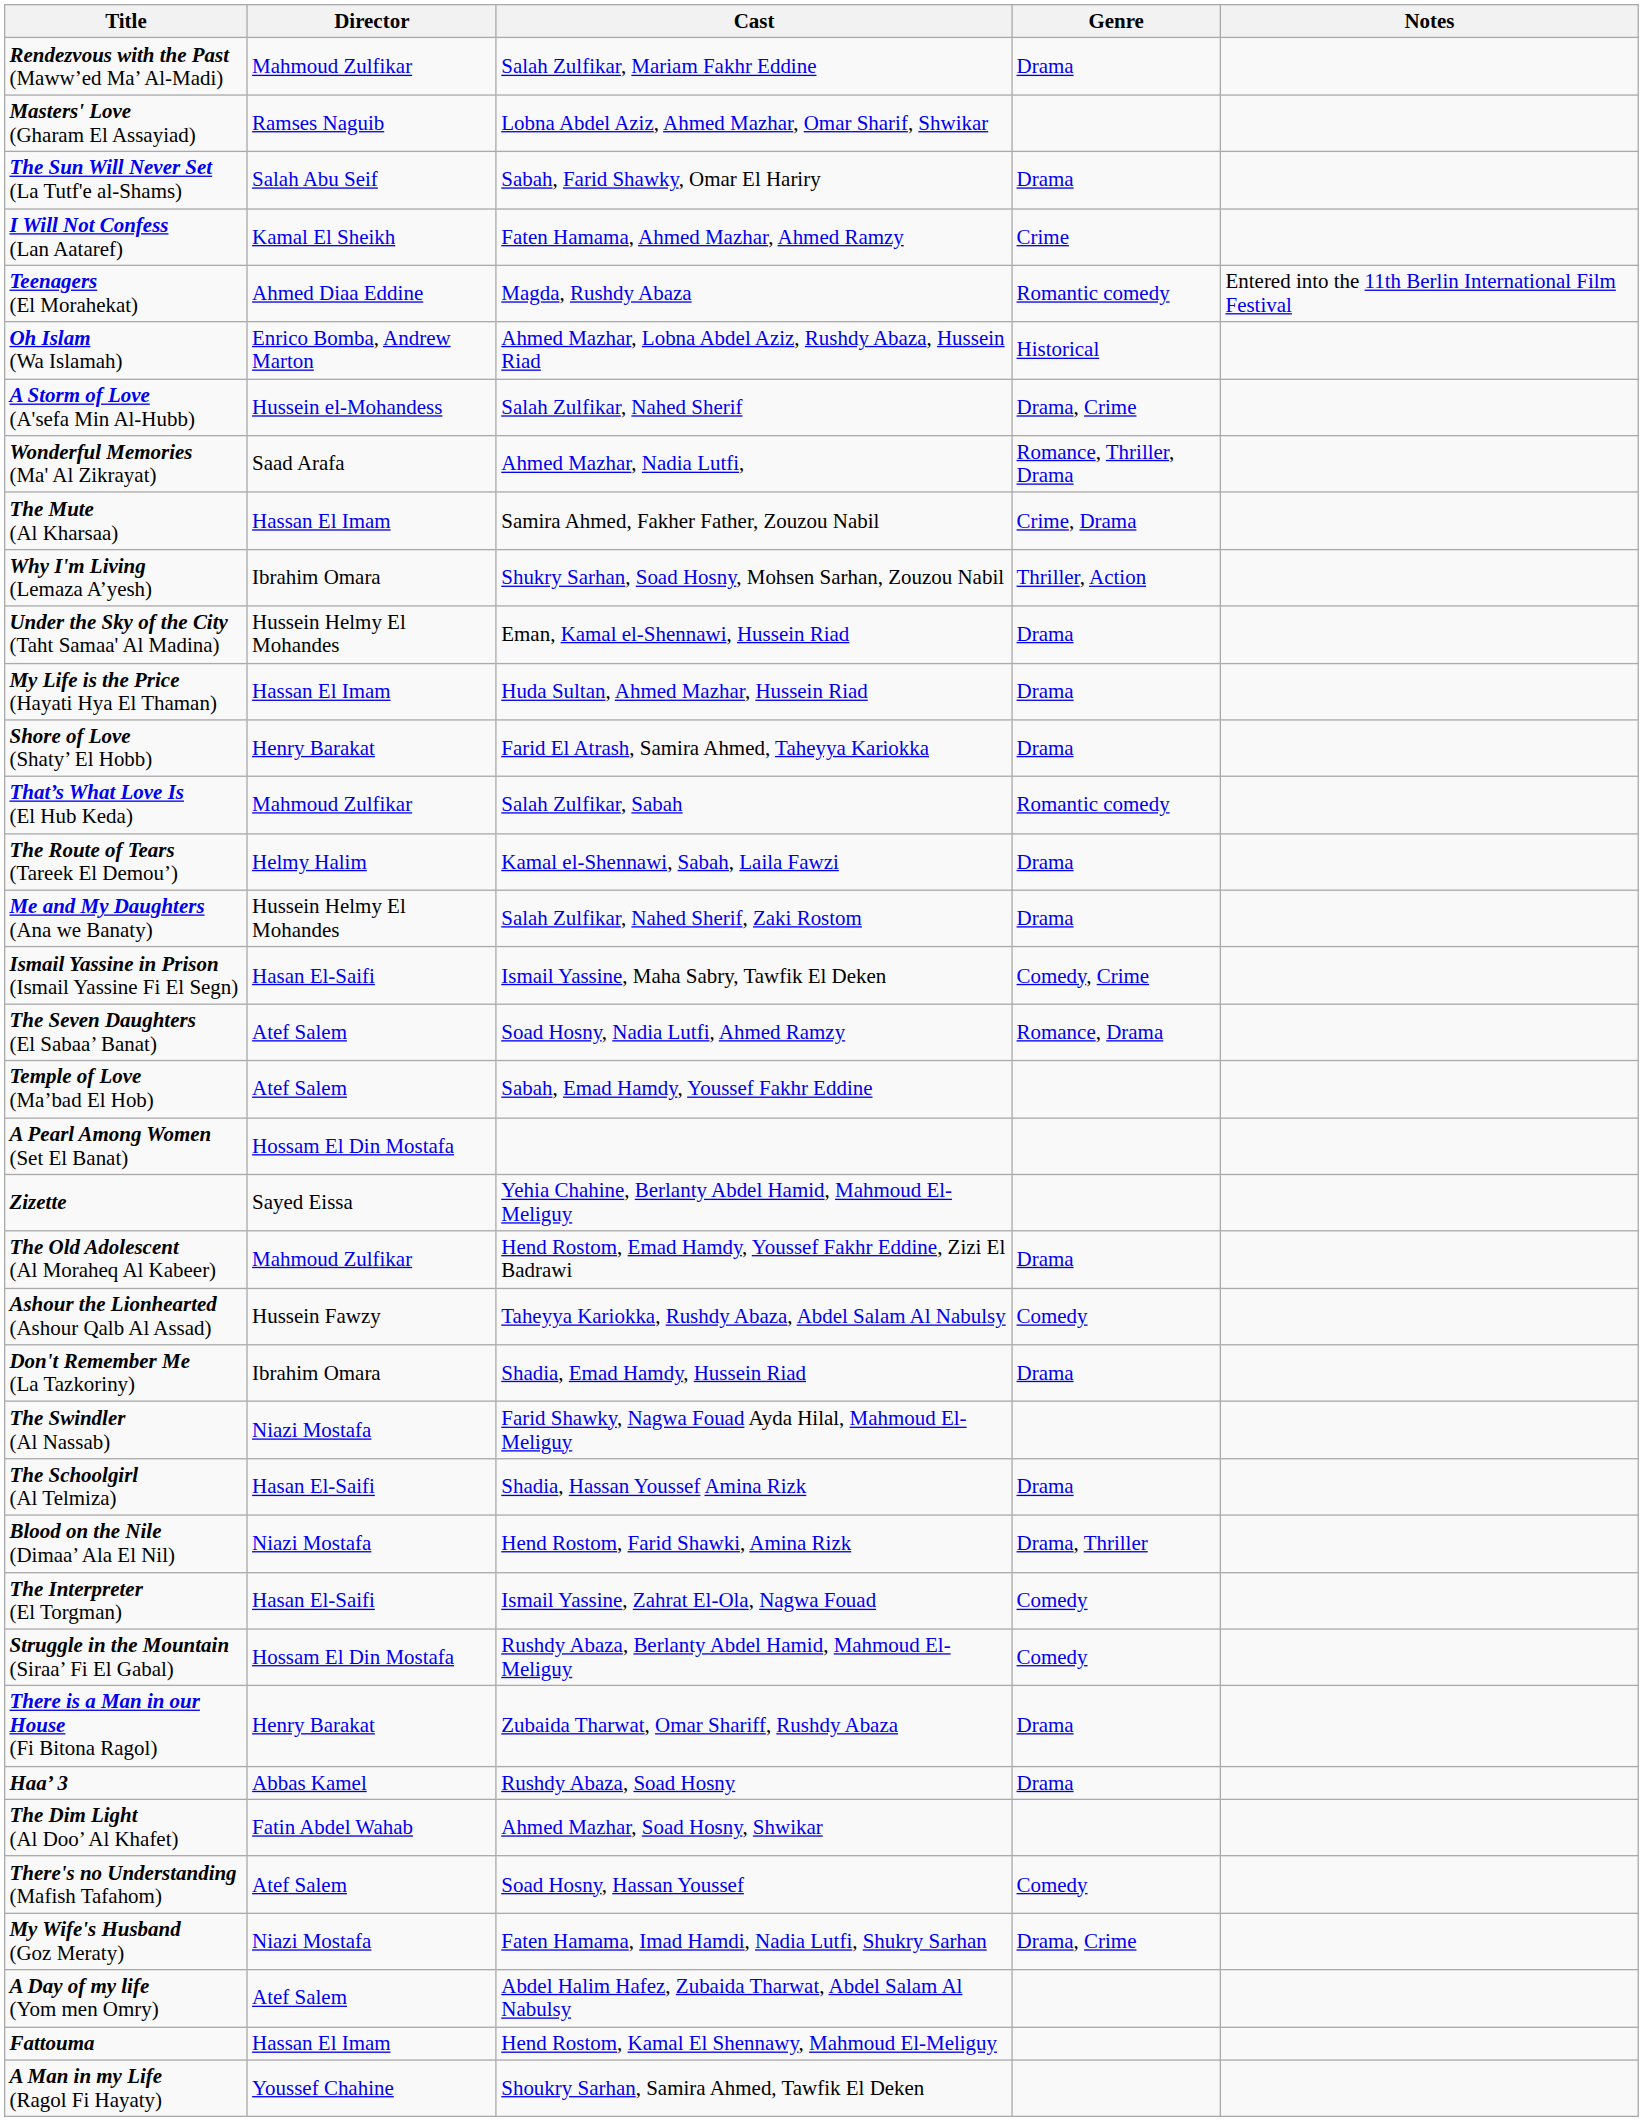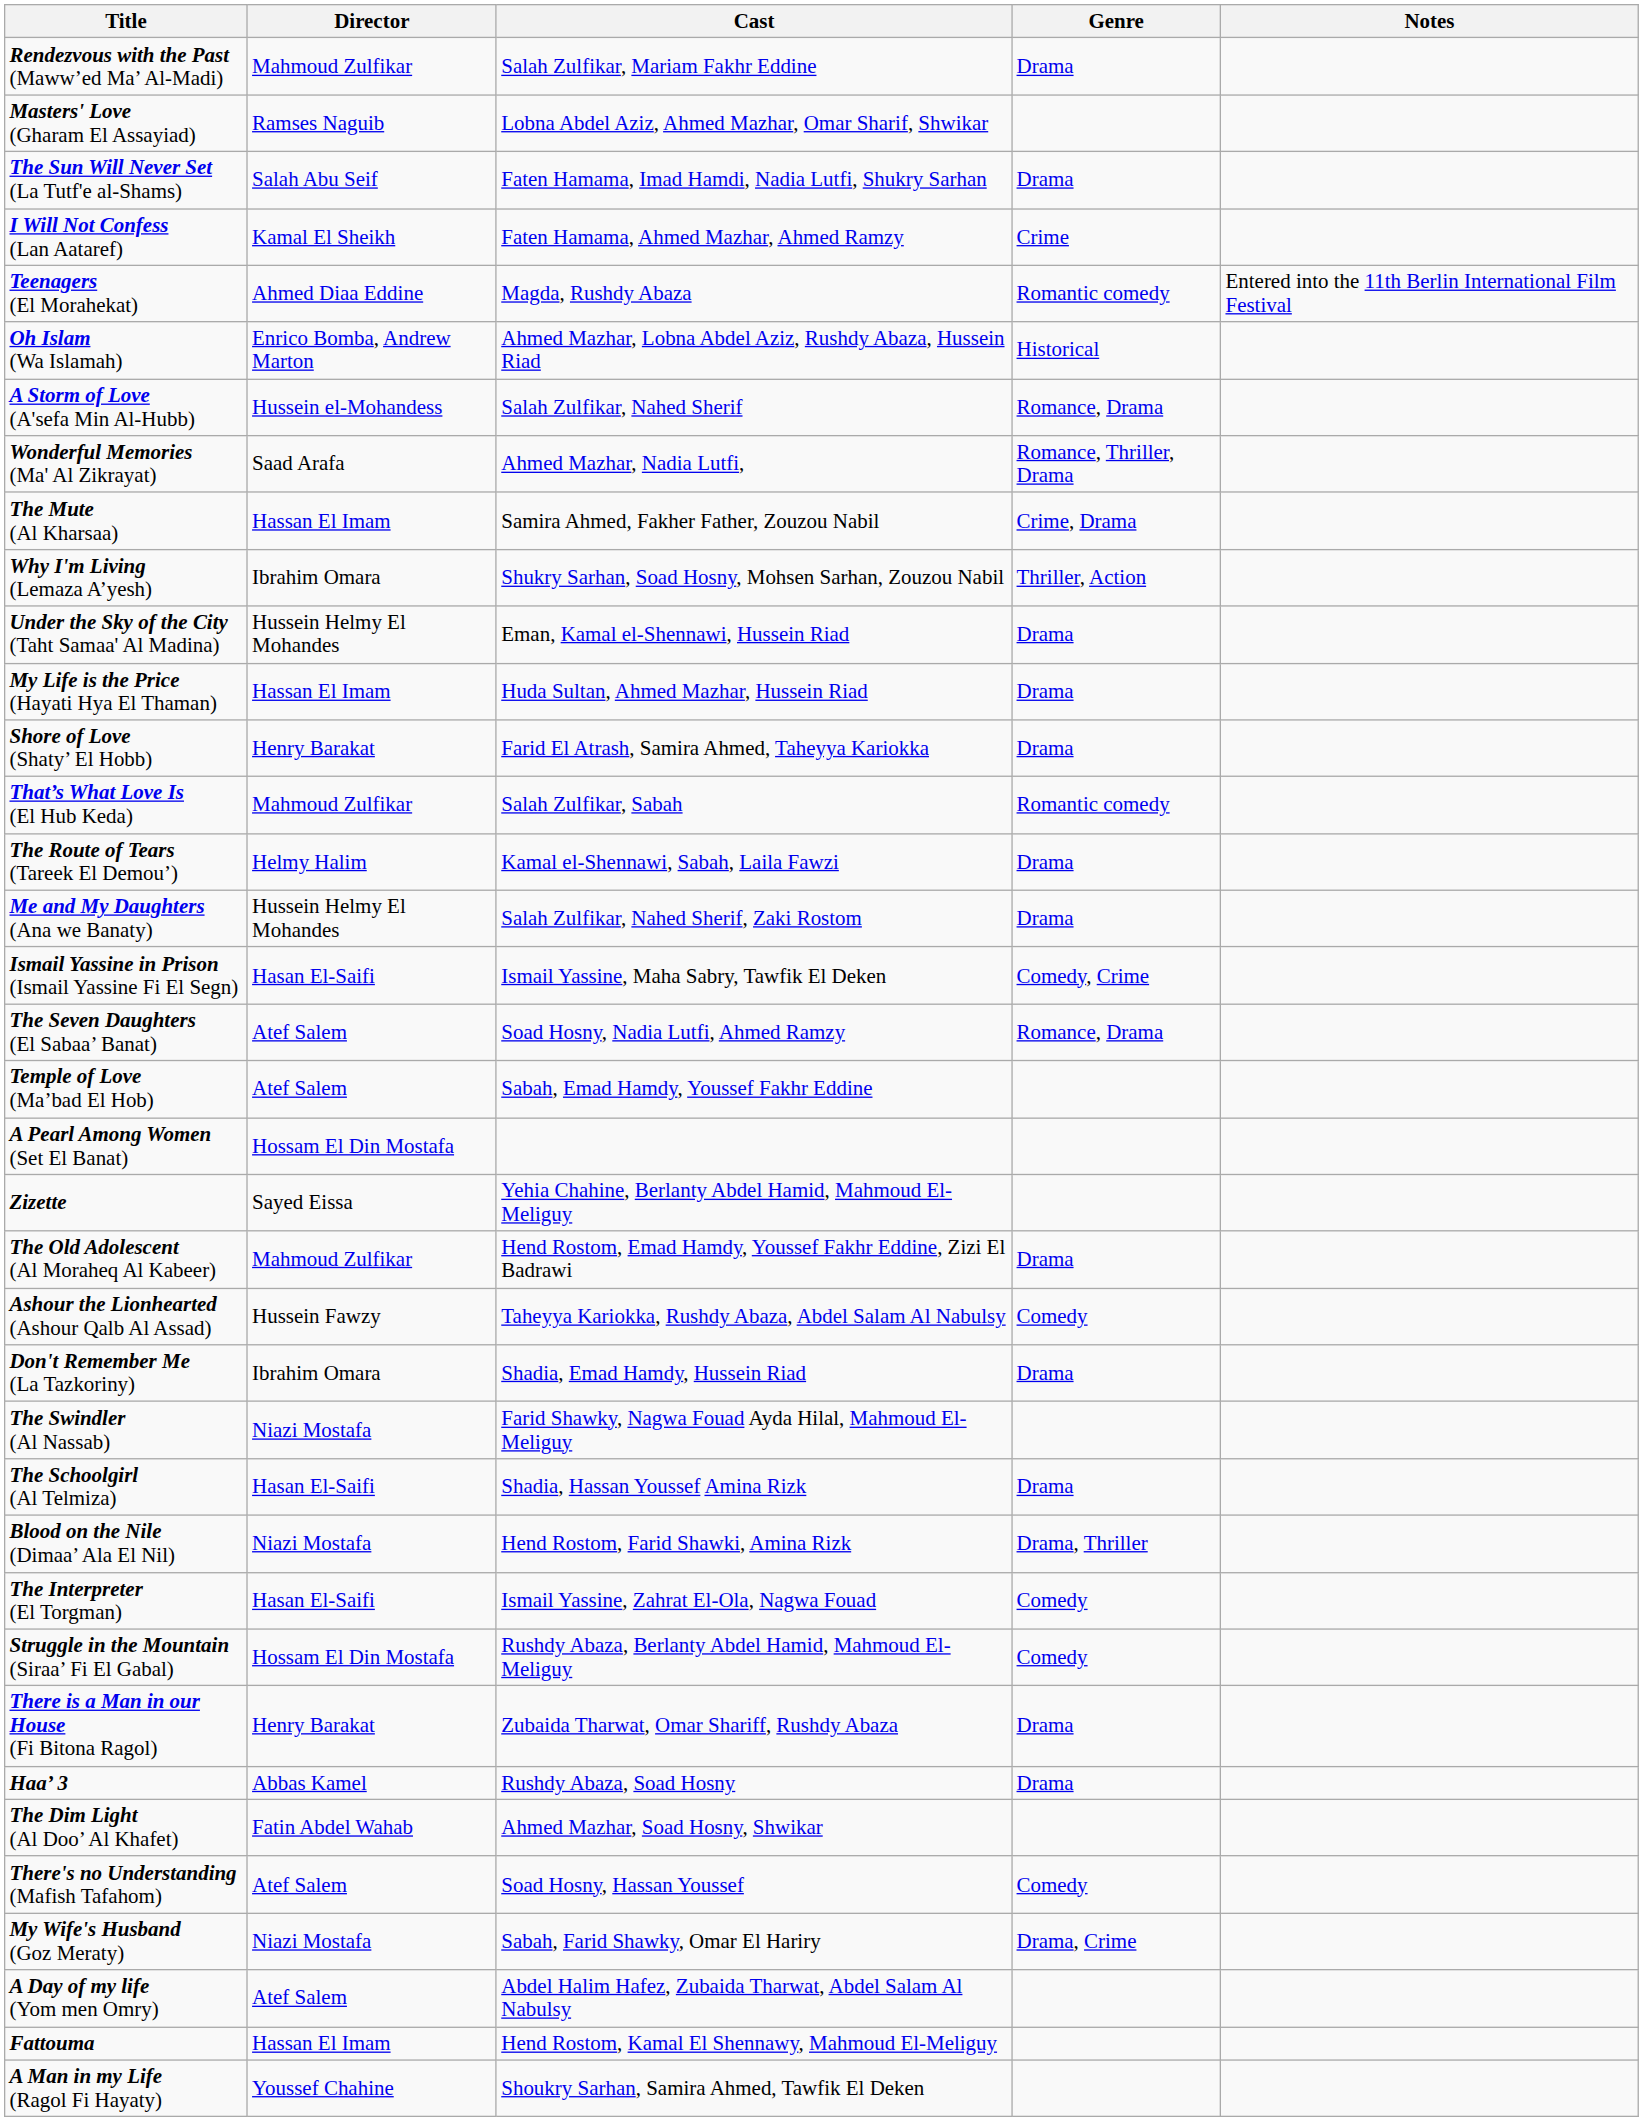The Sun Will Never Set (La Tutf'e al-Shams) | Cast: Sabah, Farid Shawky, Omar El Hariry -> Faten Hamama, Imad Hamdi, Nadia Lutfi, Shukry Sarhan
A Storm of Love (A'sefa Min Al-Hubb) | Genre: Drama, Crime -> Romance, Drama
My Wife's Husband (Goz Meraty) | Cast: Faten Hamama, Imad Hamdi, Nadia Lutfi, Shukry Sarhan -> Sabah, Farid Shawky, Omar El Hariry
